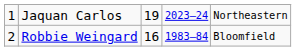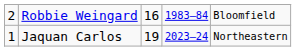rows swapped: Jaquan Carlos <-> Robbie Weingard
